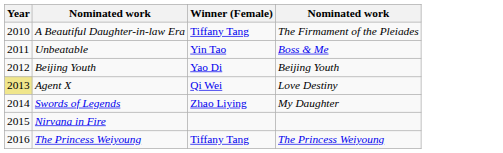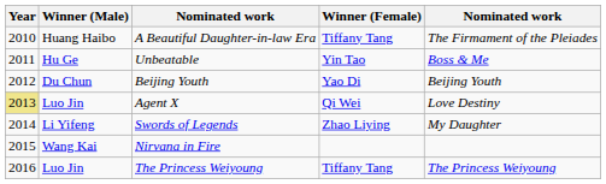+ column: Winner (Male) | Huang Haibo | Hu Ge | Du Chun | Luo Jin | Li Yifeng | Wang Kai | Luo Jin
